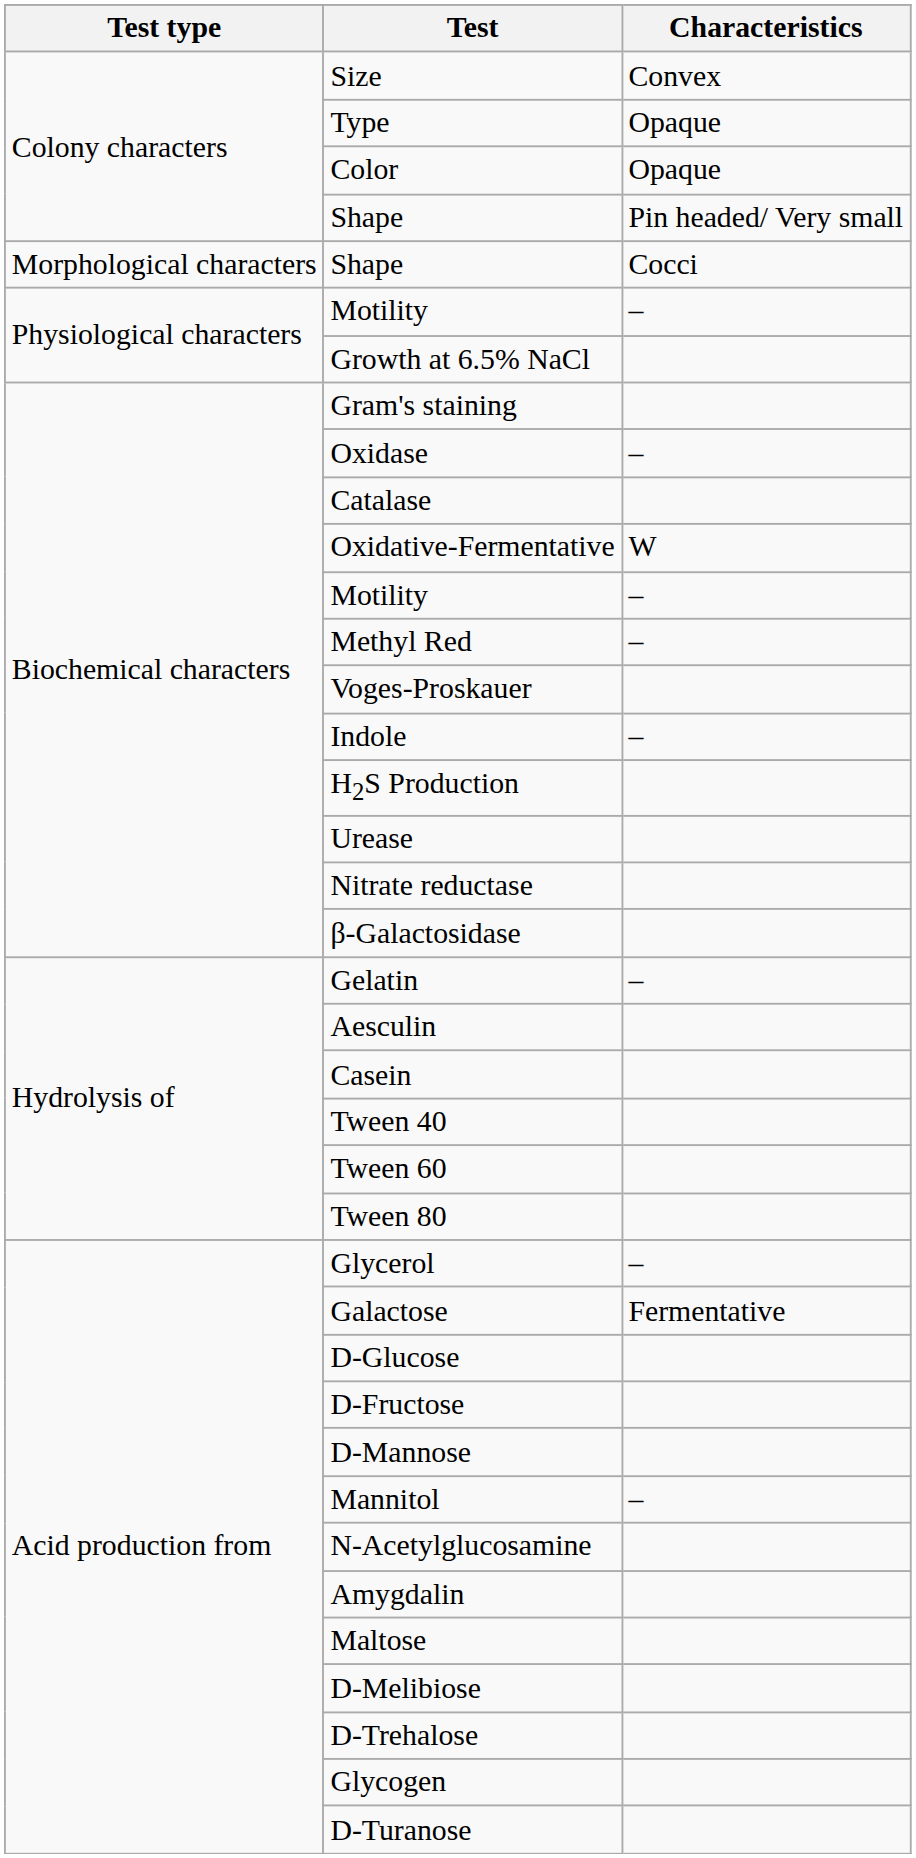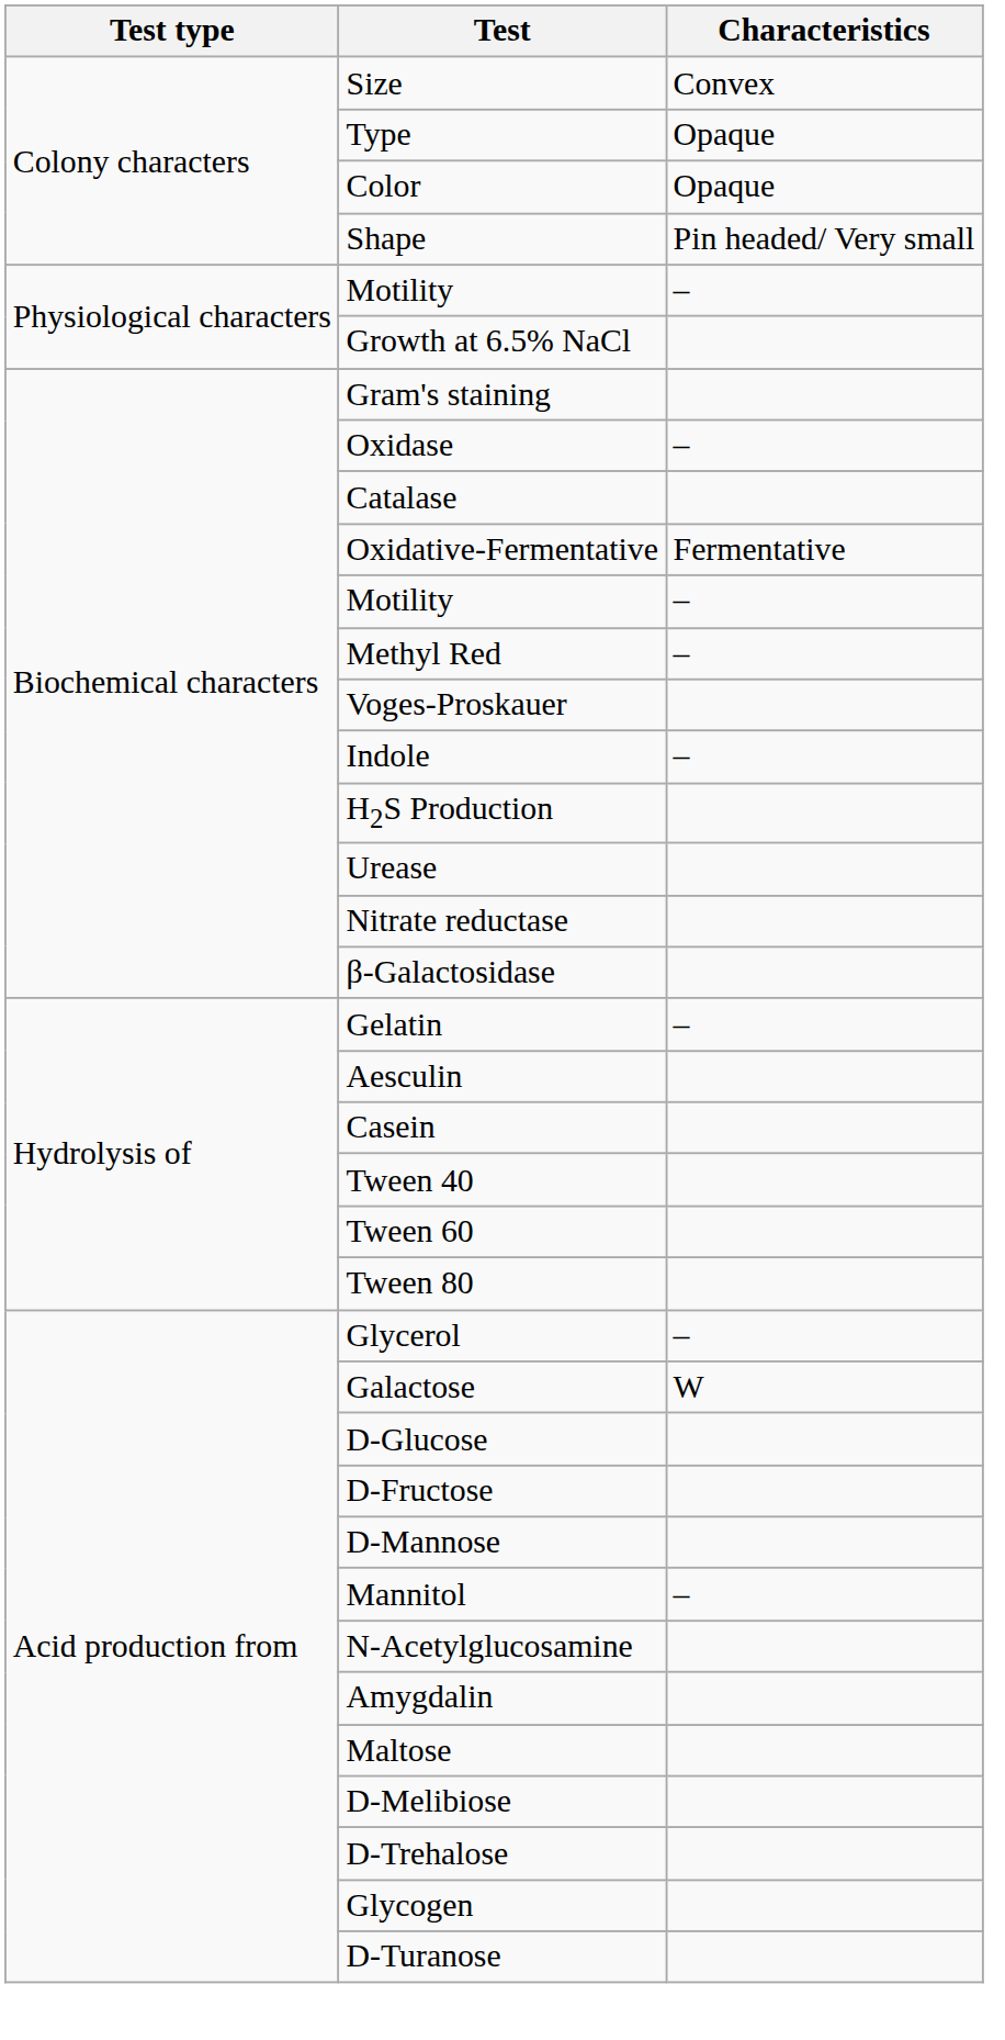- row: Morphological characters | Shape | Cocci
Oxidative-Fermentative | Characteristics: W -> Fermentative
Galactose | Characteristics: Fermentative -> W
